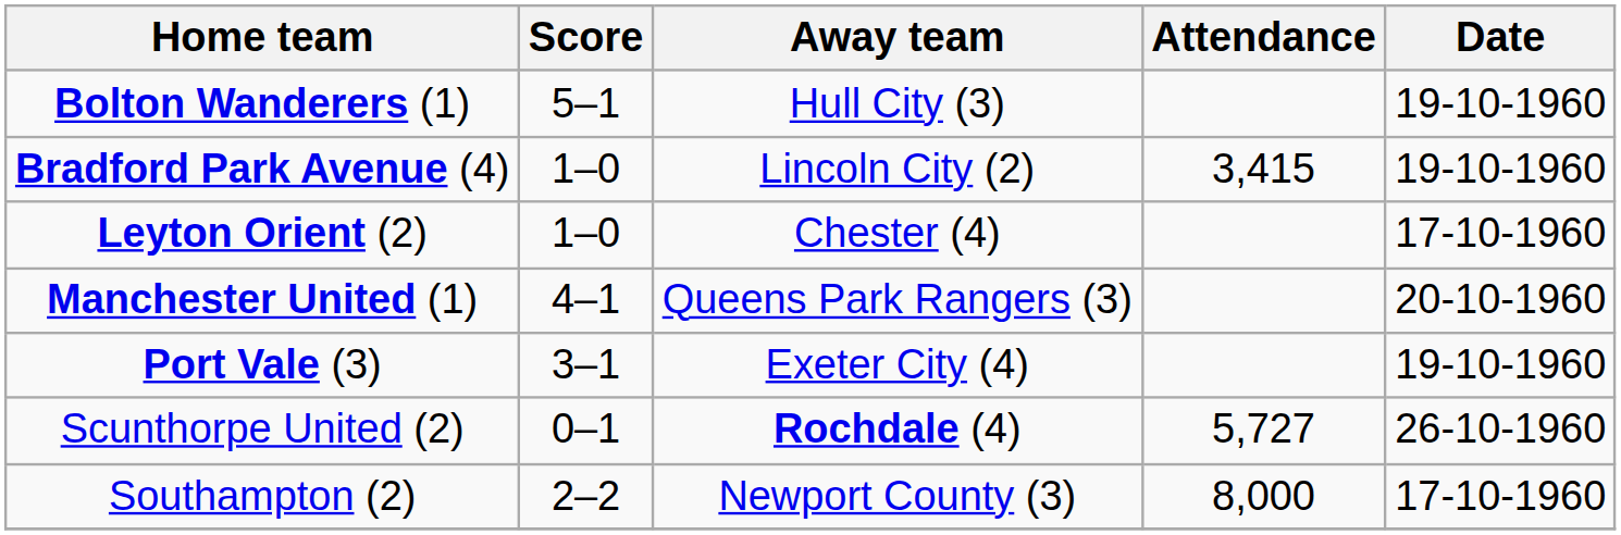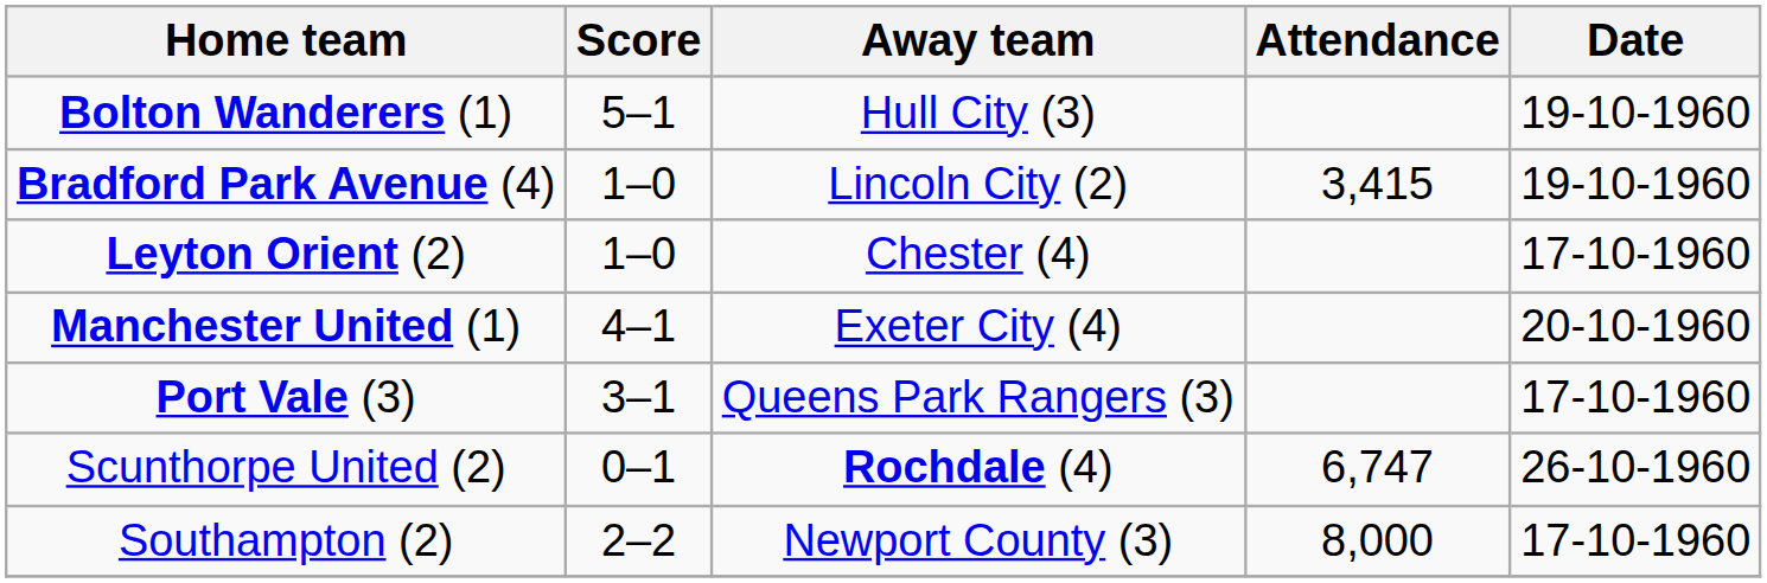Manchester United (1) | Away team: Queens Park Rangers (3) -> Exeter City (4)
Port Vale (3) | Away team: Exeter City (4) -> Queens Park Rangers (3)
Port Vale (3) | Date: 19-10-1960 -> 17-10-1960
Scunthorpe United (2) | Attendance: 5,727 -> 6,747
